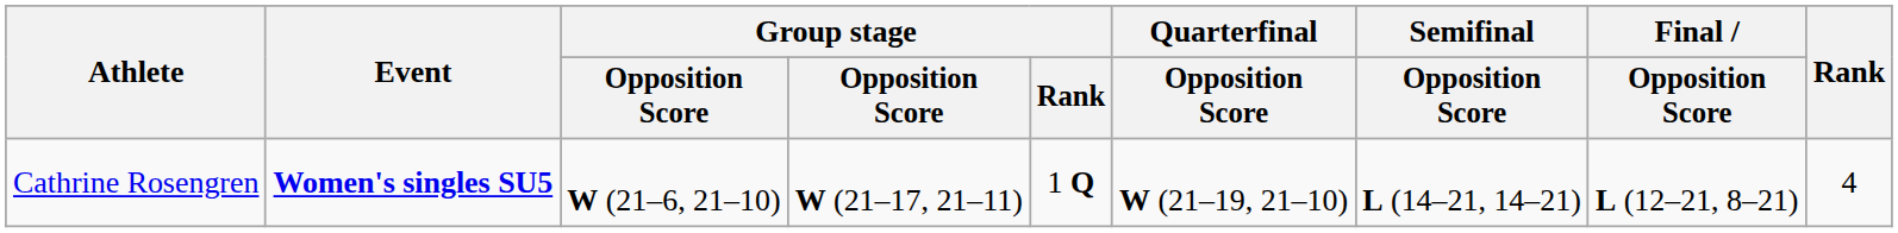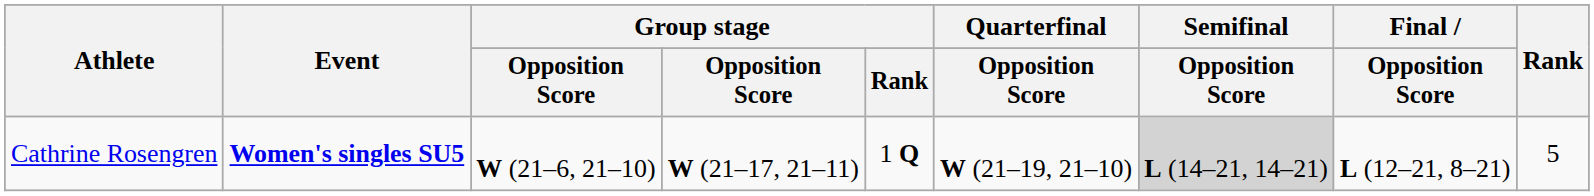Cathrine Rosengren | Semifinal / Opposition Score: no background -> lightgrey background
Cathrine Rosengren | Rank: 4 -> 5
